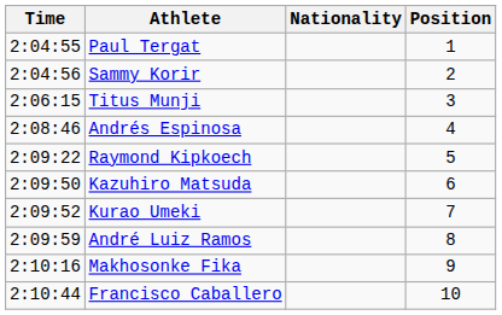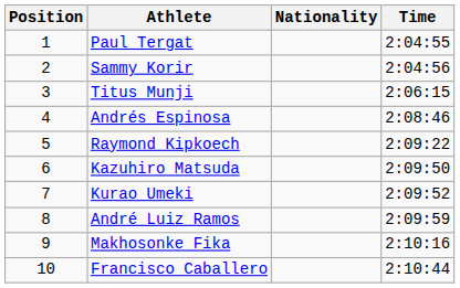columns swapped: Position <-> Time
